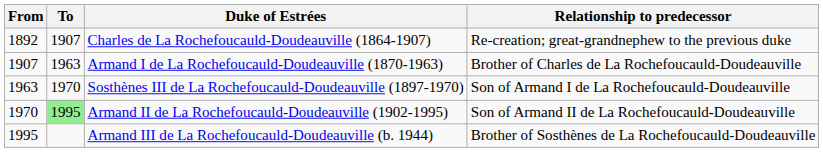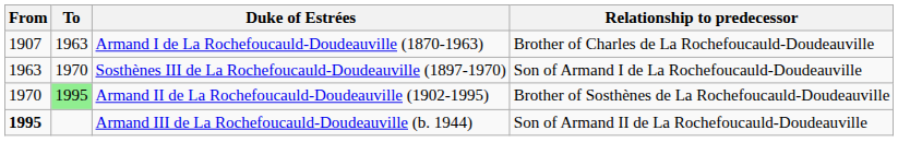- row: 1892 | 1907 | Charles de La Rochefoucauld-Doudeauville (1864-1907) | Re-creation; great-grandnephew to the previous duke
Armand II de La Rochefoucauld-Doudeauville (1902-1995) | Relationship to predecessor: Son of Armand II de La Rochefoucauld-Doudeauville -> Brother of Sosthènes de La Rochefoucauld-Doudeauville
Armand III de La Rochefoucauld-Doudeauville (b. 1944) | From: normal -> bold
Armand III de La Rochefoucauld-Doudeauville (b. 1944) | Relationship to predecessor: Brother of Sosthènes de La Rochefoucauld-Doudeauville -> Son of Armand II de La Rochefoucauld-Doudeauville
